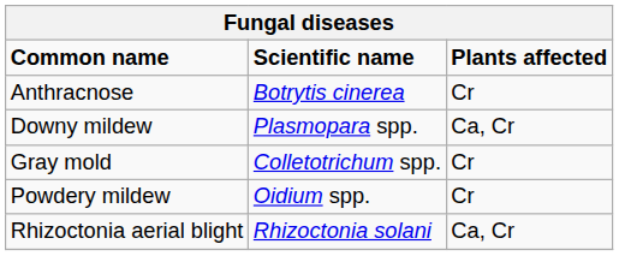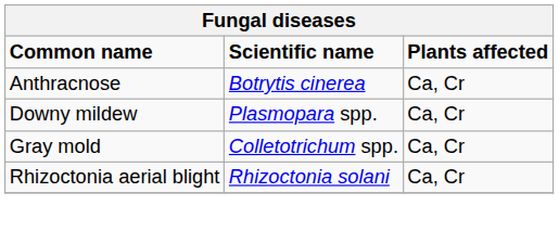Anthracnose | Plants affected: Cr -> Ca, Cr
Gray mold | Plants affected: Cr -> Ca, Cr
- row: Powdery mildew | Oidium spp. | Cr
